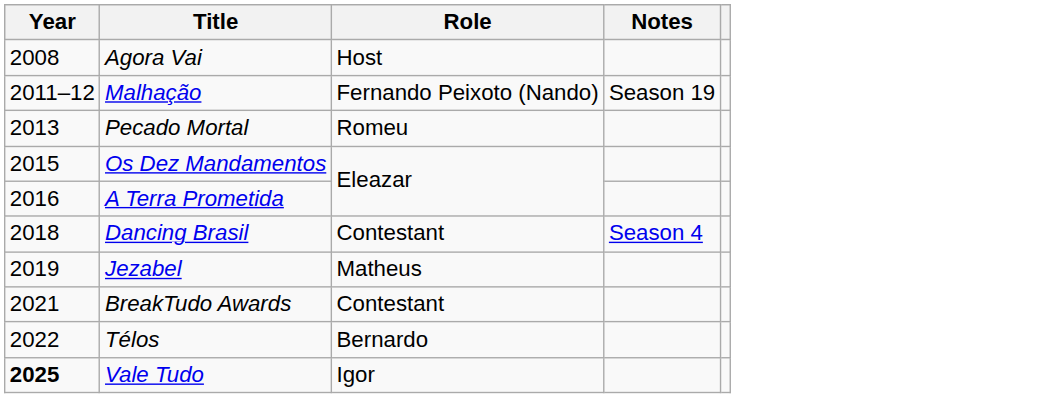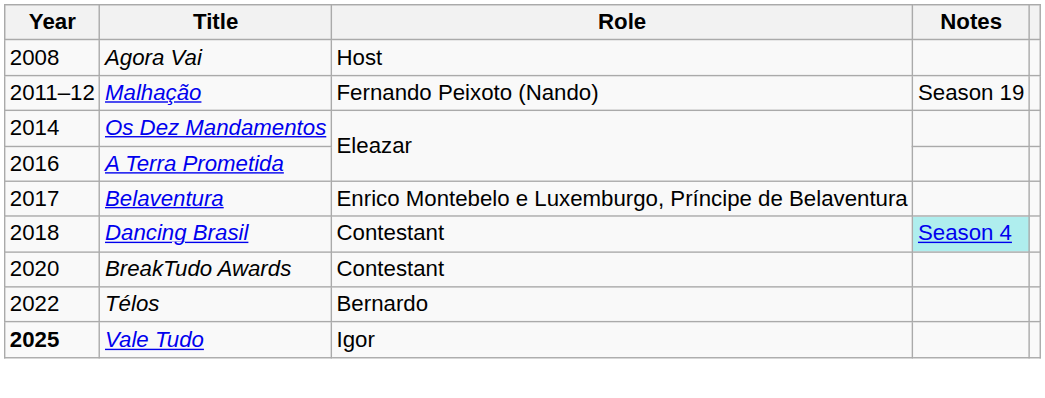- row: 2013 | Pecado Mortal | Romeu
Os Dez Mandamentos | Year: 2015 -> 2014
+ row: 2017 | Belaventura | Enrico Montebelo e Luxemburgo, Príncipe de Belaventura
Dancing Brasil | Notes: no background -> paleturquoise background
- row: 2019 | Jezabel | Matheus
BreakTudo Awards | Year: 2021 -> 2020
